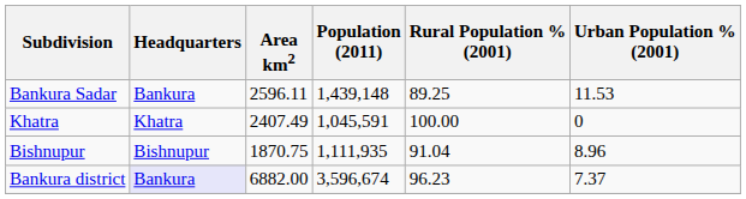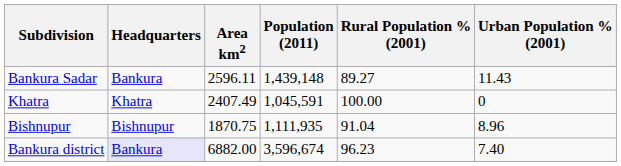Bankura Sadar | Rural Population % (2001): 89.25 -> 89.27
Bankura Sadar | Urban Population % (2001): 11.53 -> 11.43
Bankura district | Urban Population % (2001): 7.37 -> 7.40
